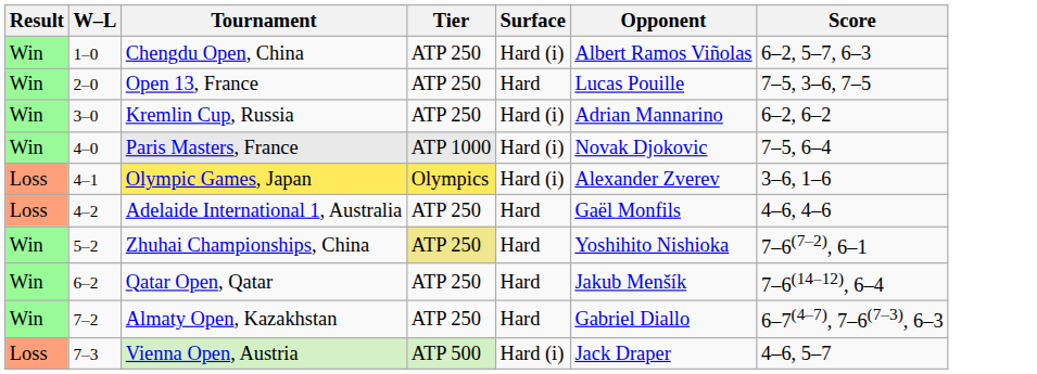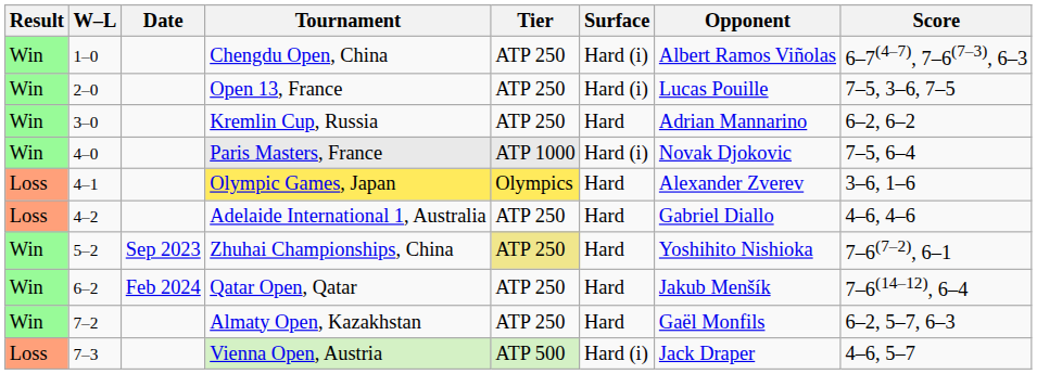+ column: Date | Sep 2023 | Feb 2024
Chengdu Open, China | Score: 6–2, 5–7, 6–3 -> 6–7(4–7), 7–6(7–3), 6–3
Open 13, France | Surface: Hard -> Hard (i)
Kremlin Cup, Russia | Surface: Hard (i) -> Hard
Olympic Games, Japan | Surface: Hard (i) -> Hard
Adelaide International 1, Australia | Opponent: Gaël Monfils -> Gabriel Diallo
Almaty Open, Kazakhstan | Opponent: Gabriel Diallo -> Gaël Monfils
Almaty Open, Kazakhstan | Score: 6–7(4–7), 7–6(7–3), 6–3 -> 6–2, 5–7, 6–3
